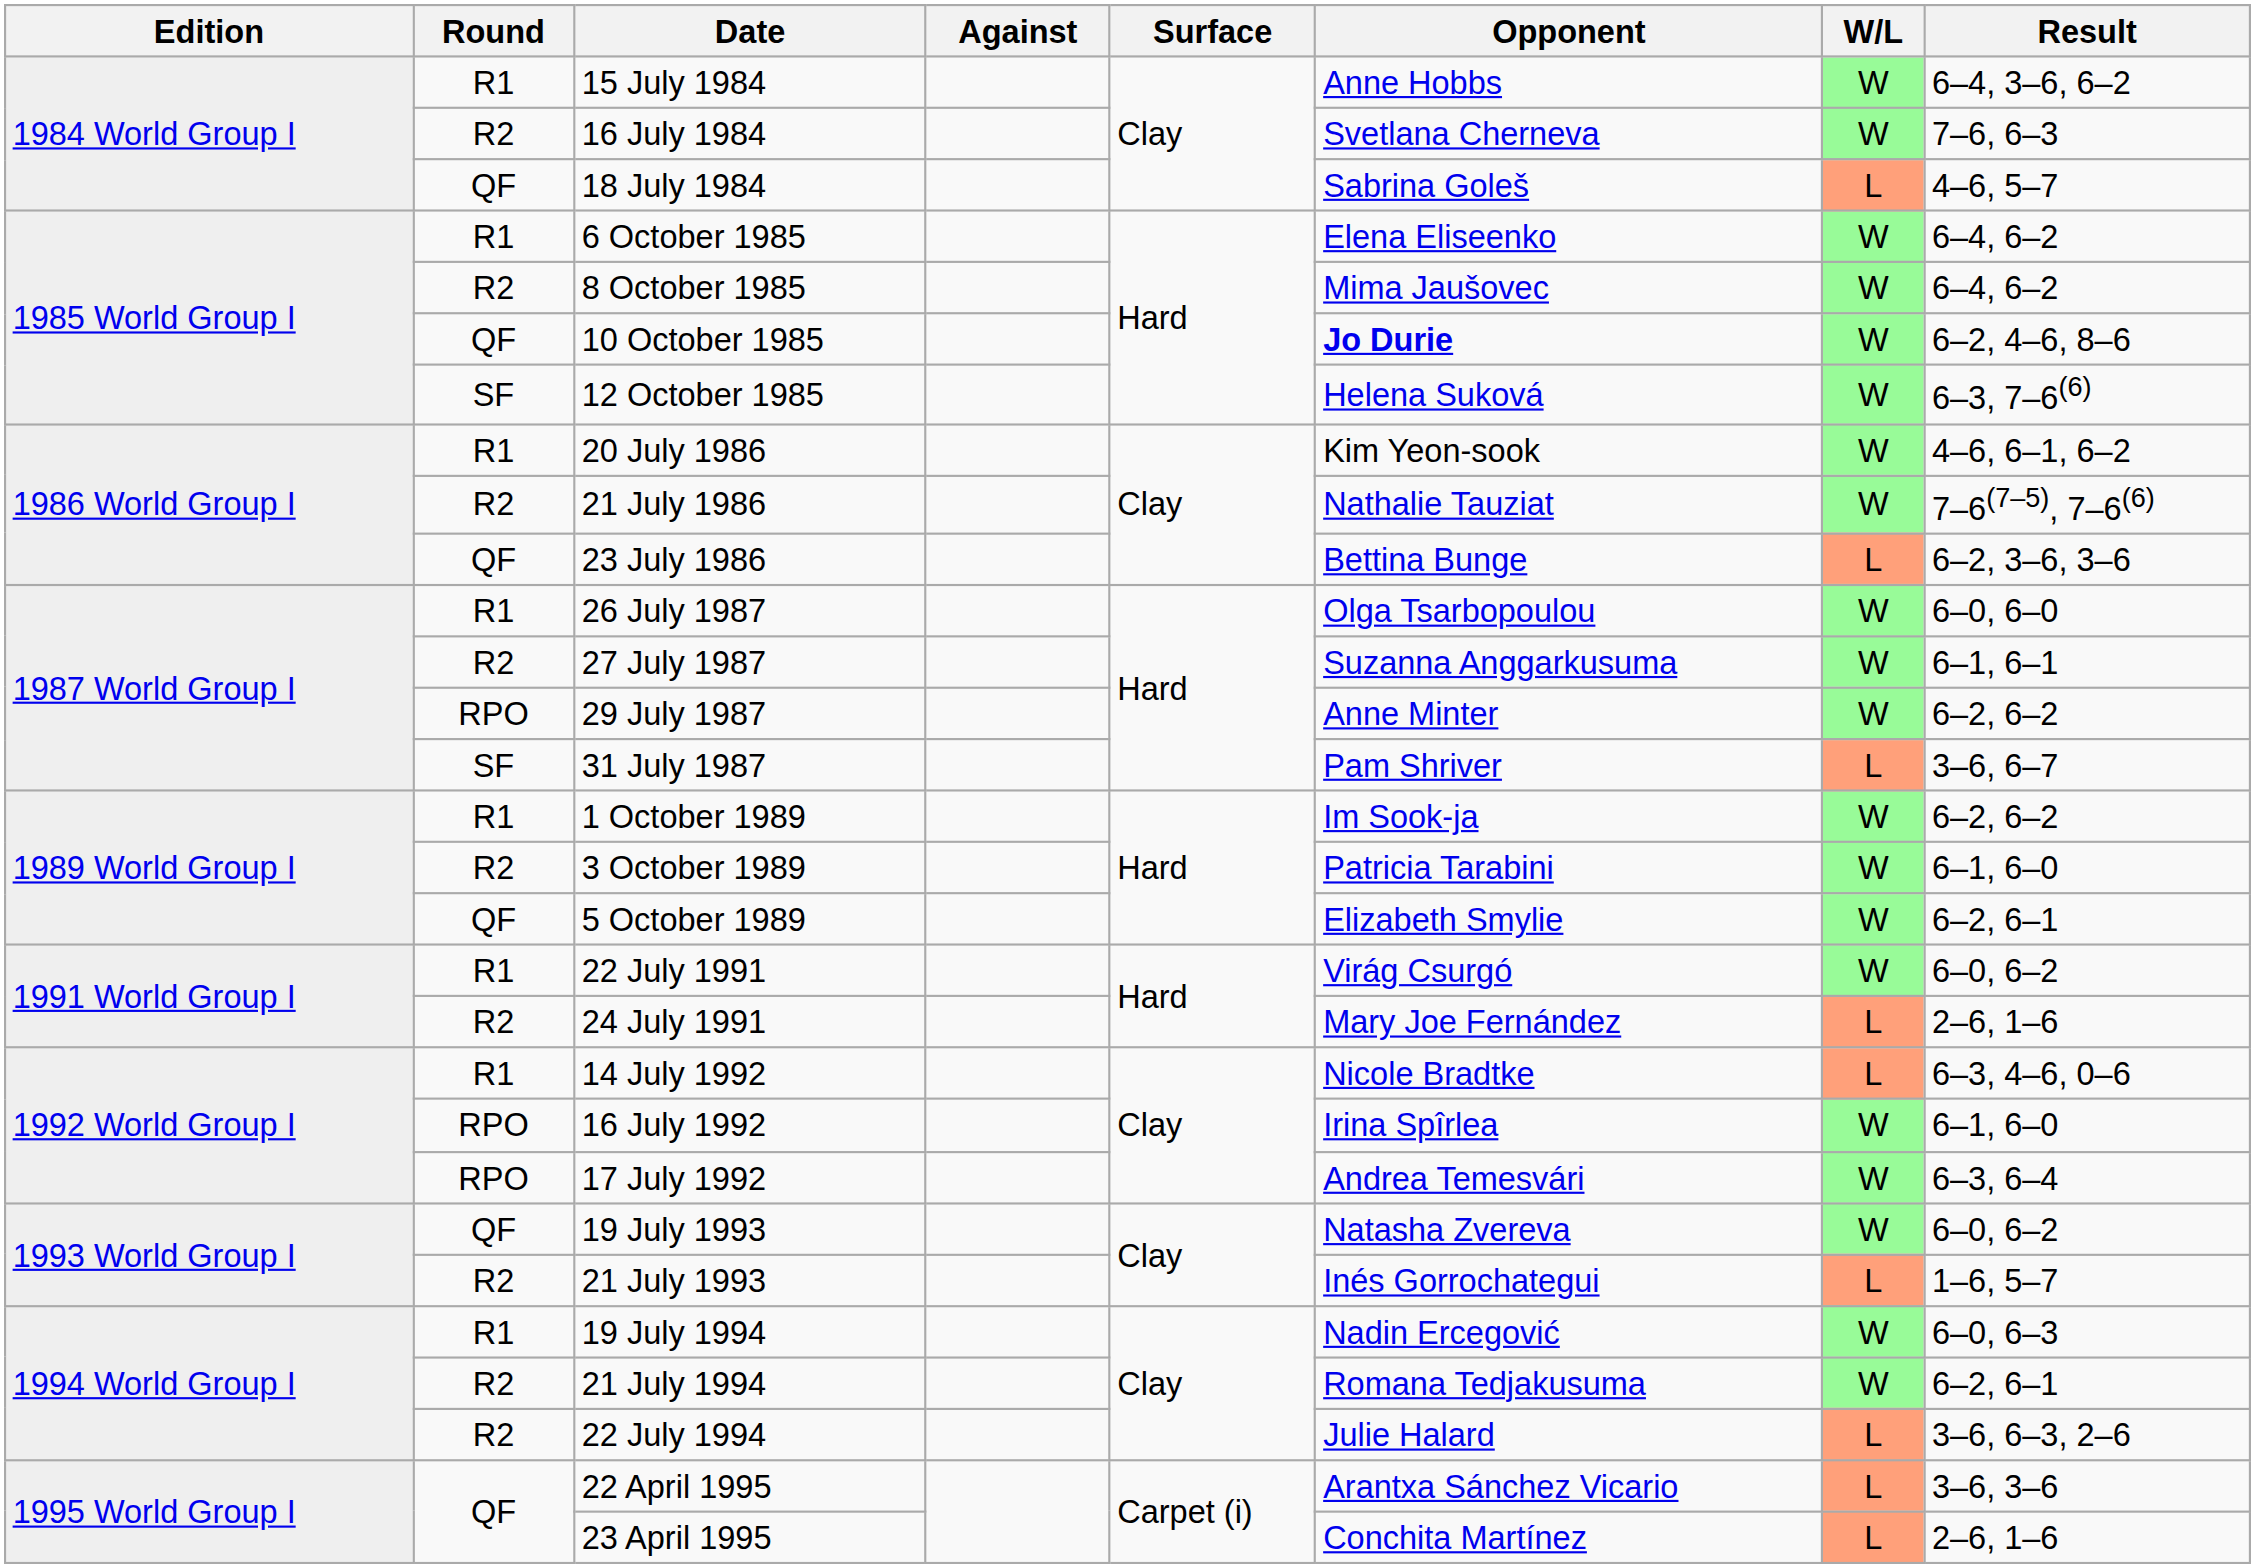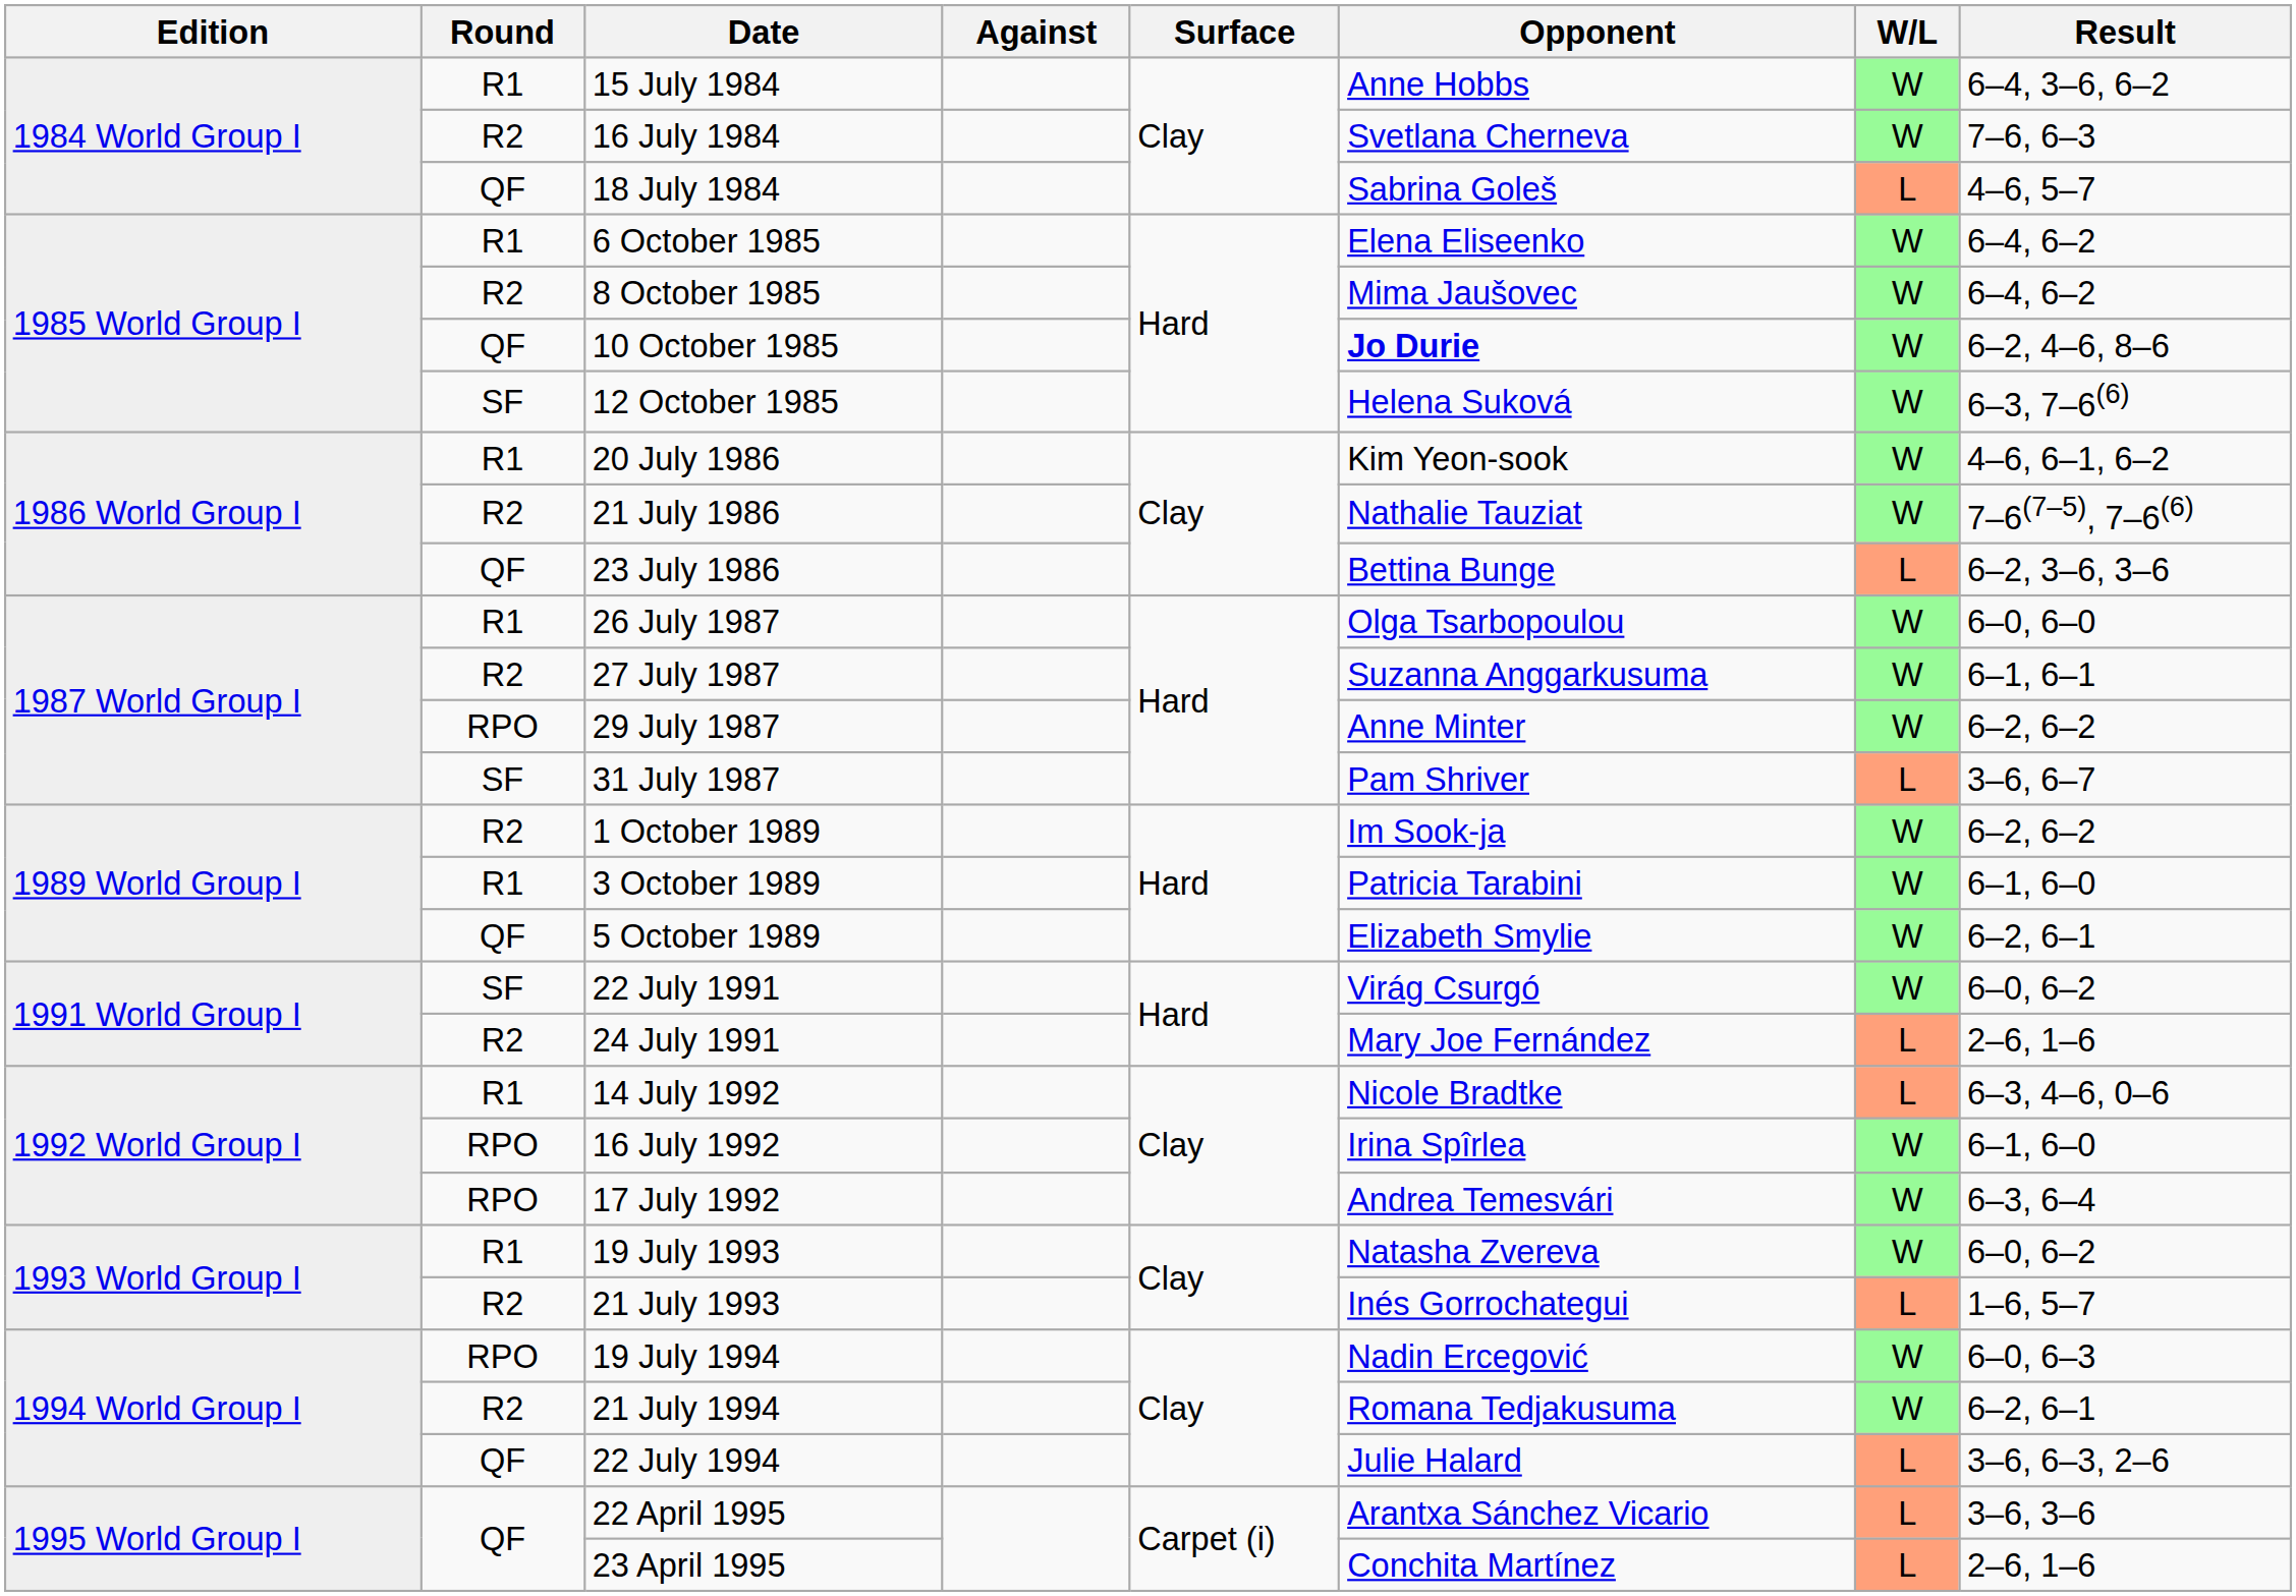1 October 1989 | Round: R1 -> R2
3 October 1989 | Round: R2 -> R1
22 July 1991 | Round: R1 -> SF
19 July 1993 | Round: QF -> R1
19 July 1994 | Round: R1 -> RPO
22 July 1994 | Round: R2 -> QF
